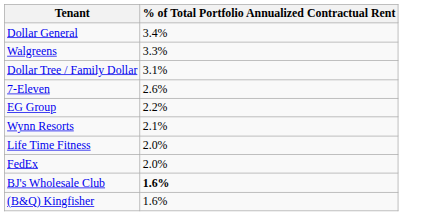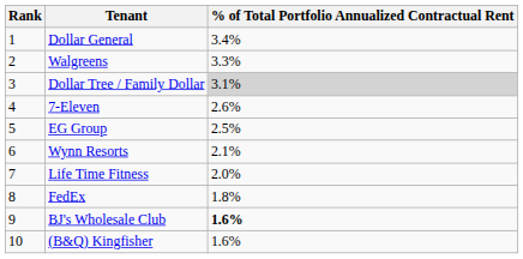+ column: Rank | 1 | 2 | 3 | 4 | 5 | 6 | 7 | 8 | 9 | 10
Dollar Tree / Family Dollar | % of Total Portfolio Annualized Contractual Rent: no background -> lightgrey background
EG Group | % of Total Portfolio Annualized Contractual Rent: 2.2% -> 2.5%
FedEx | % of Total Portfolio Annualized Contractual Rent: 2.0% -> 1.8%
